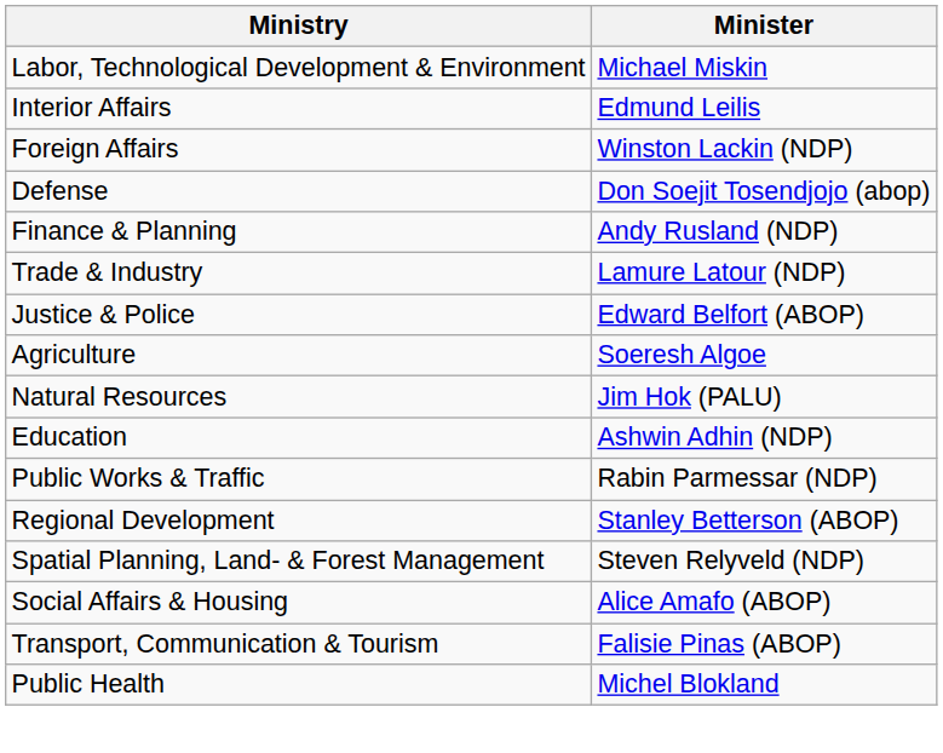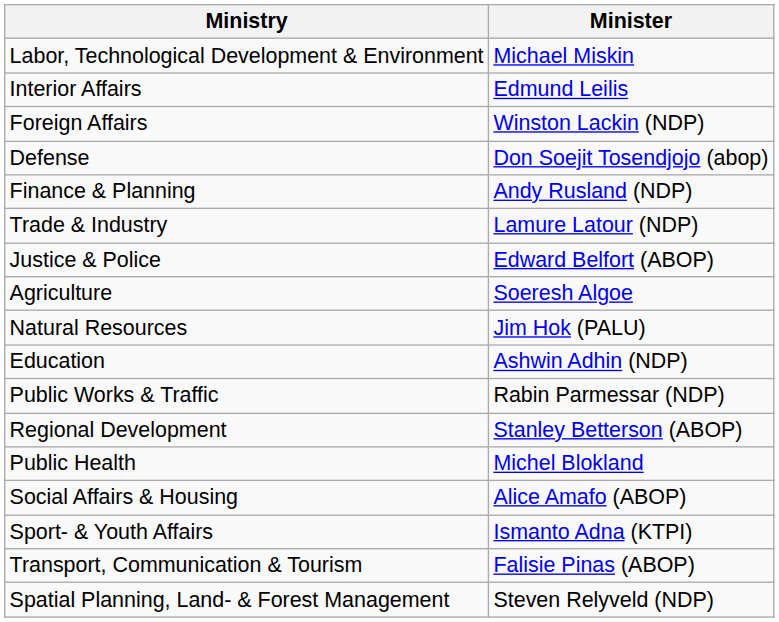rows swapped: Spatial Planning, Land- & Forest Management <-> Public Health
+ row: Sport- & Youth Affairs | Ismanto Adna (KTPI)
